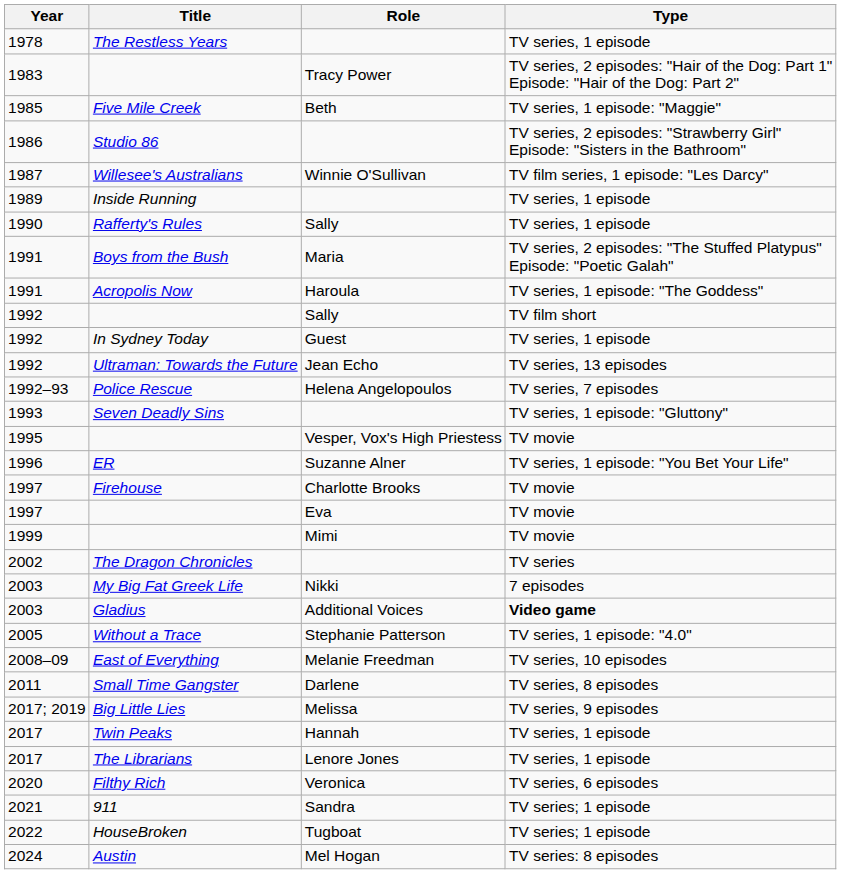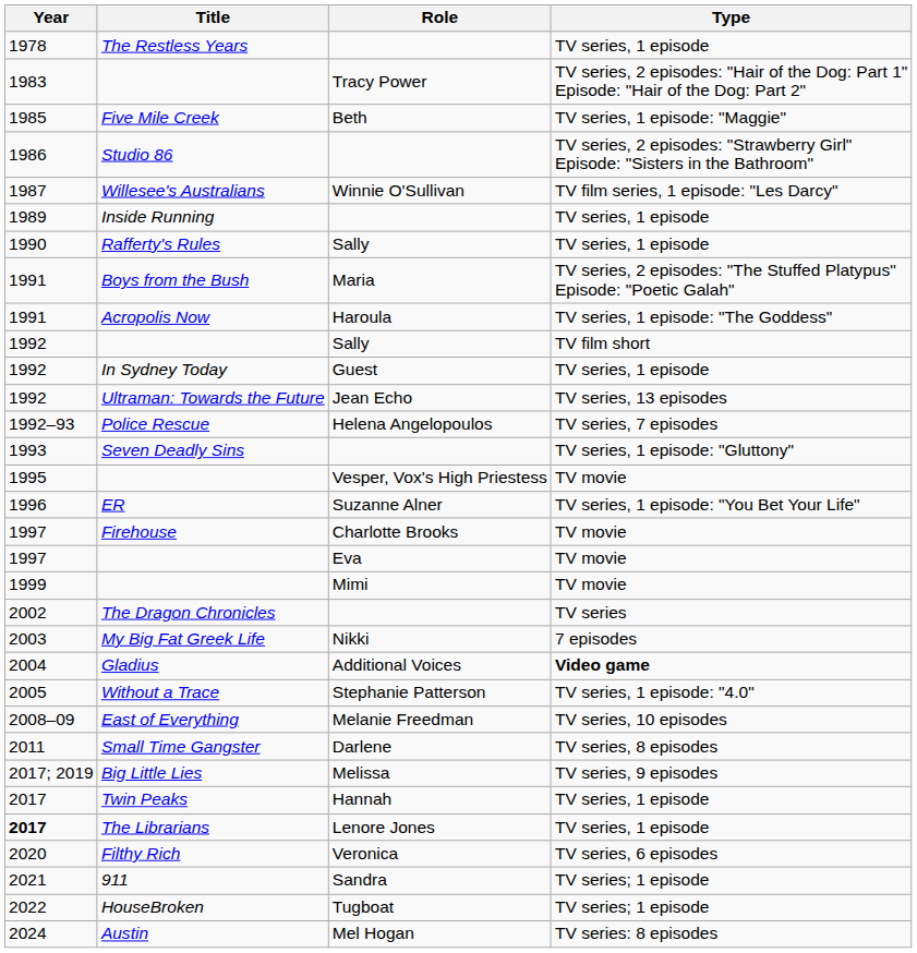Gladius | Year: 2003 -> 2004
The Librarians | Year: normal -> bold
